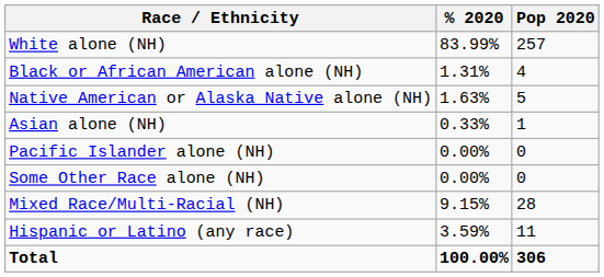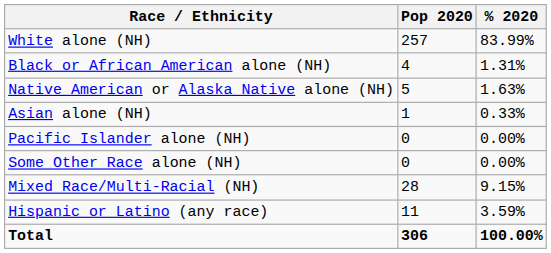columns swapped: Pop 2020 <-> % 2020
